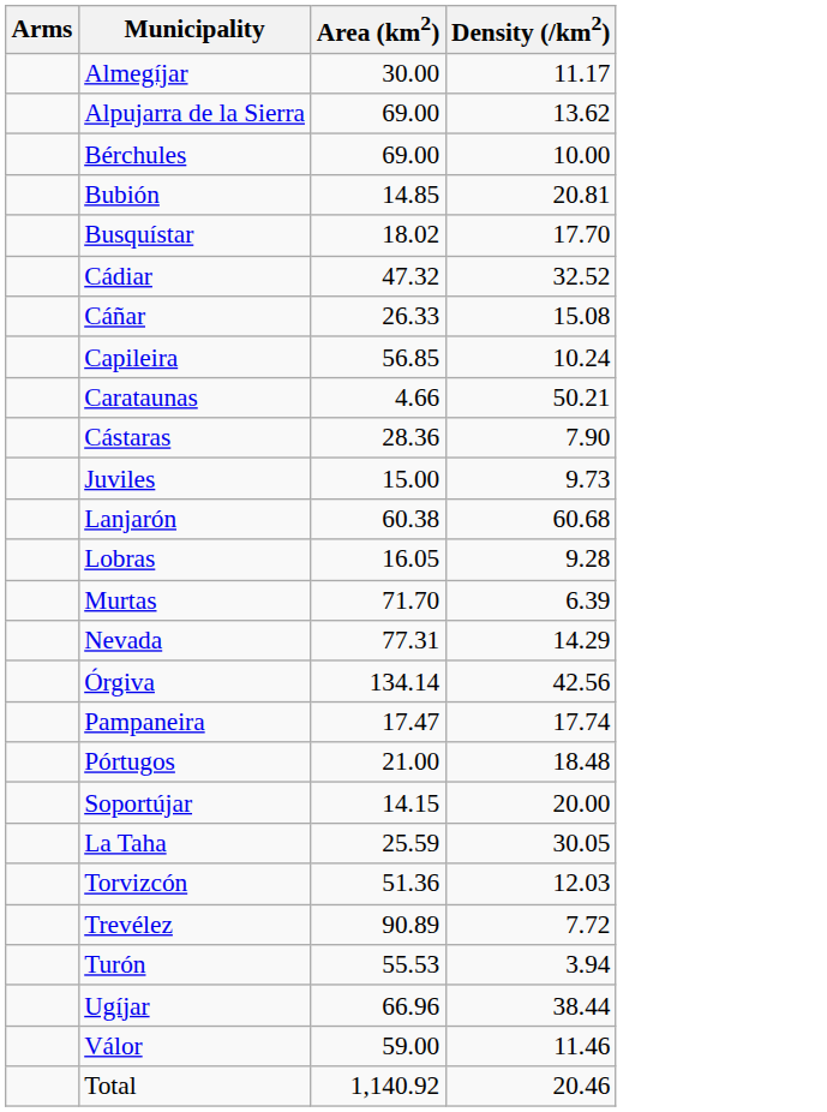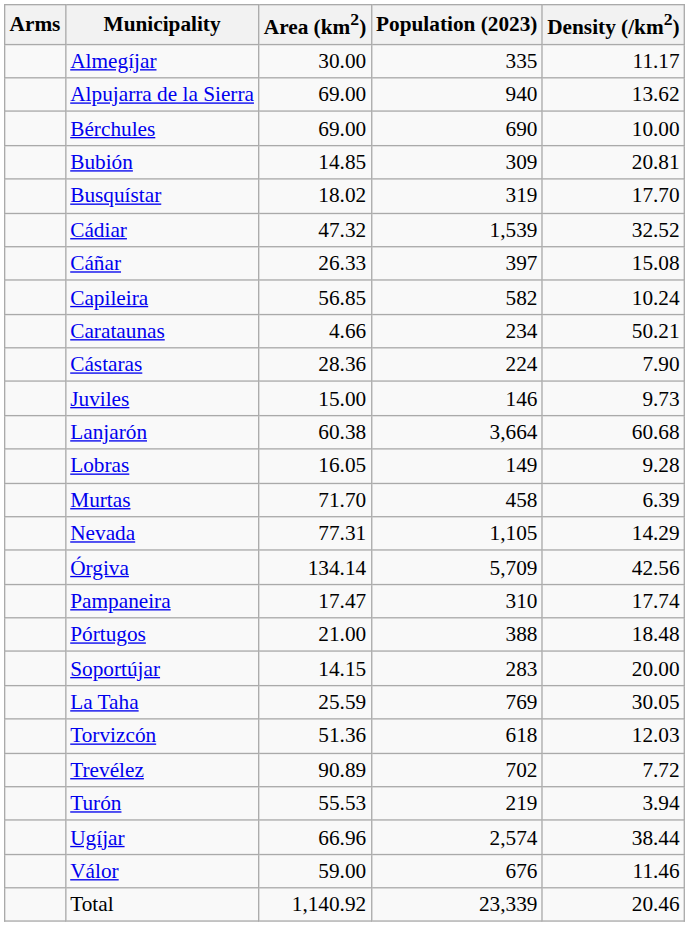+ column: Population (2023) | 335 | 940 | 690 | 309 | 319 | 1,539 | 397 | 582 | 234 | 224 | 146 | 3,664 | 149 | 458 | 1,105 | 5,709 | 310 | 388 | 283 | 769 | 618 | 702 | 219 | 2,574 | 676 | 23,339
